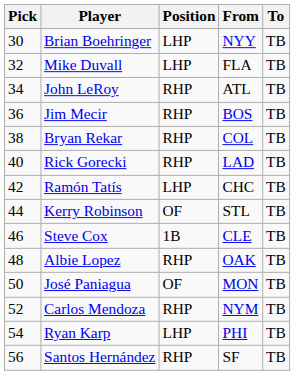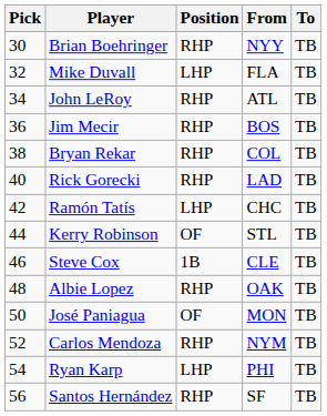Brian Boehringer | Position: LHP -> RHP
